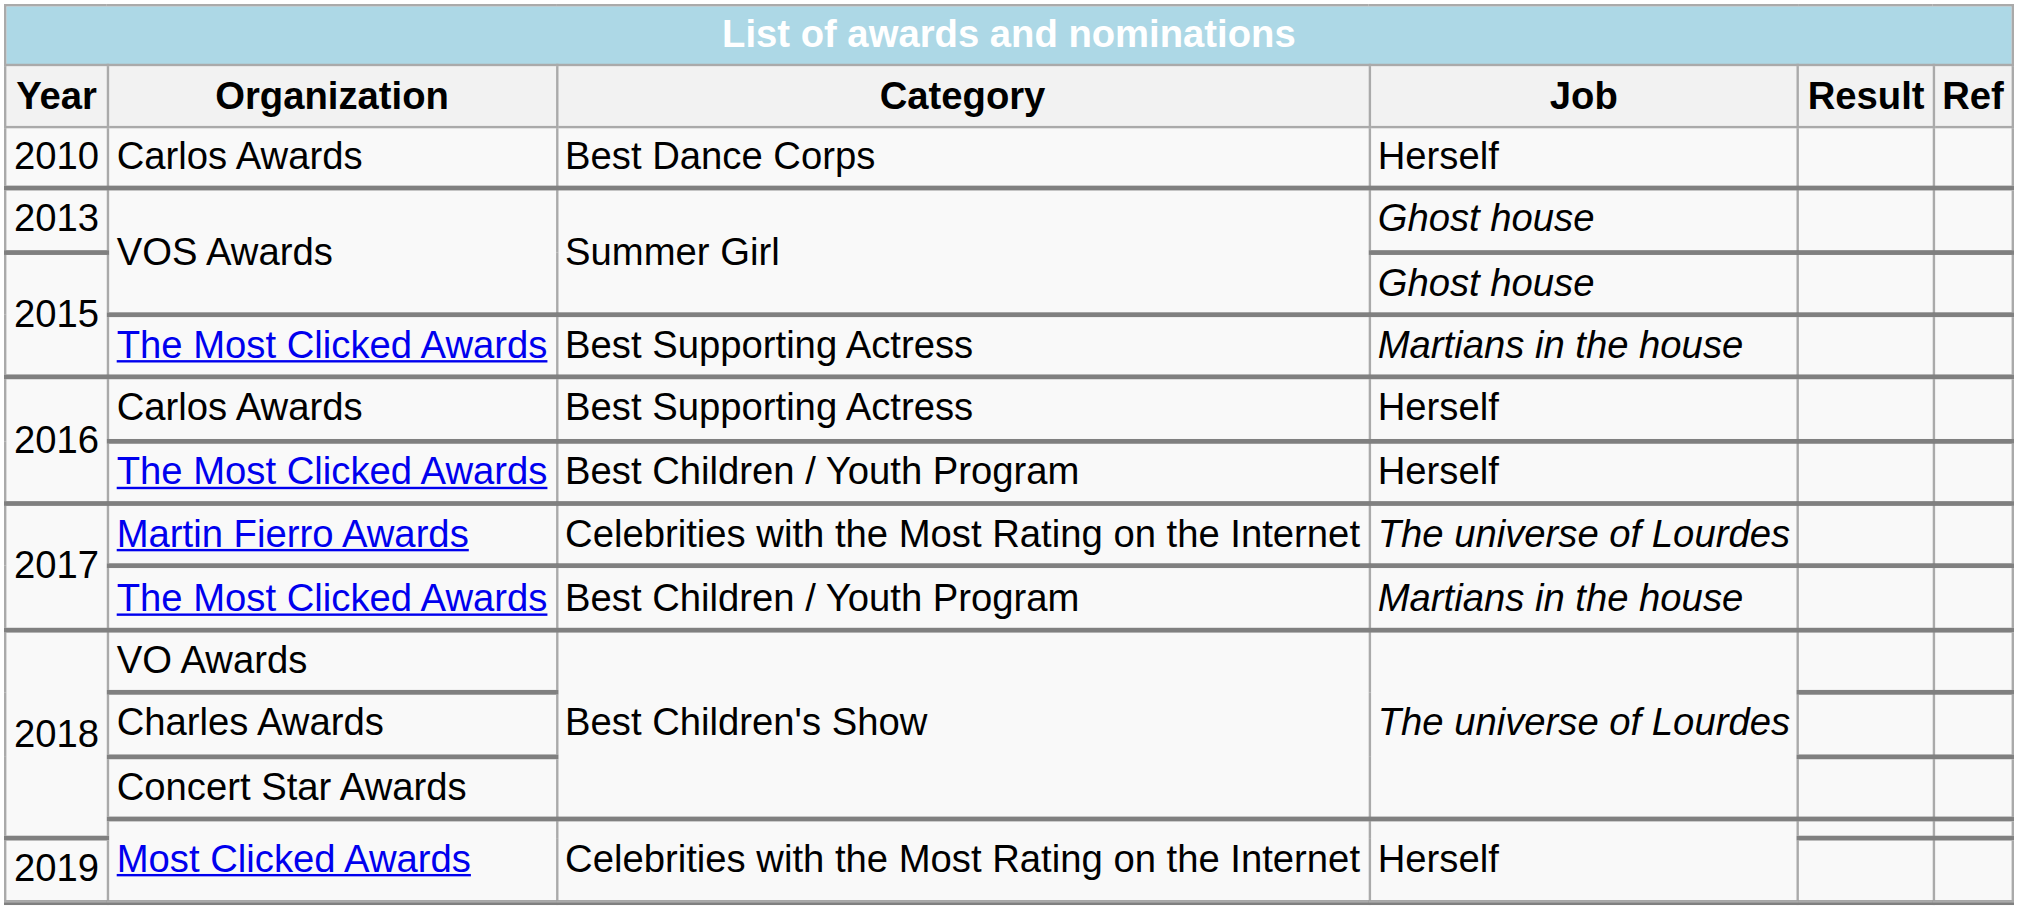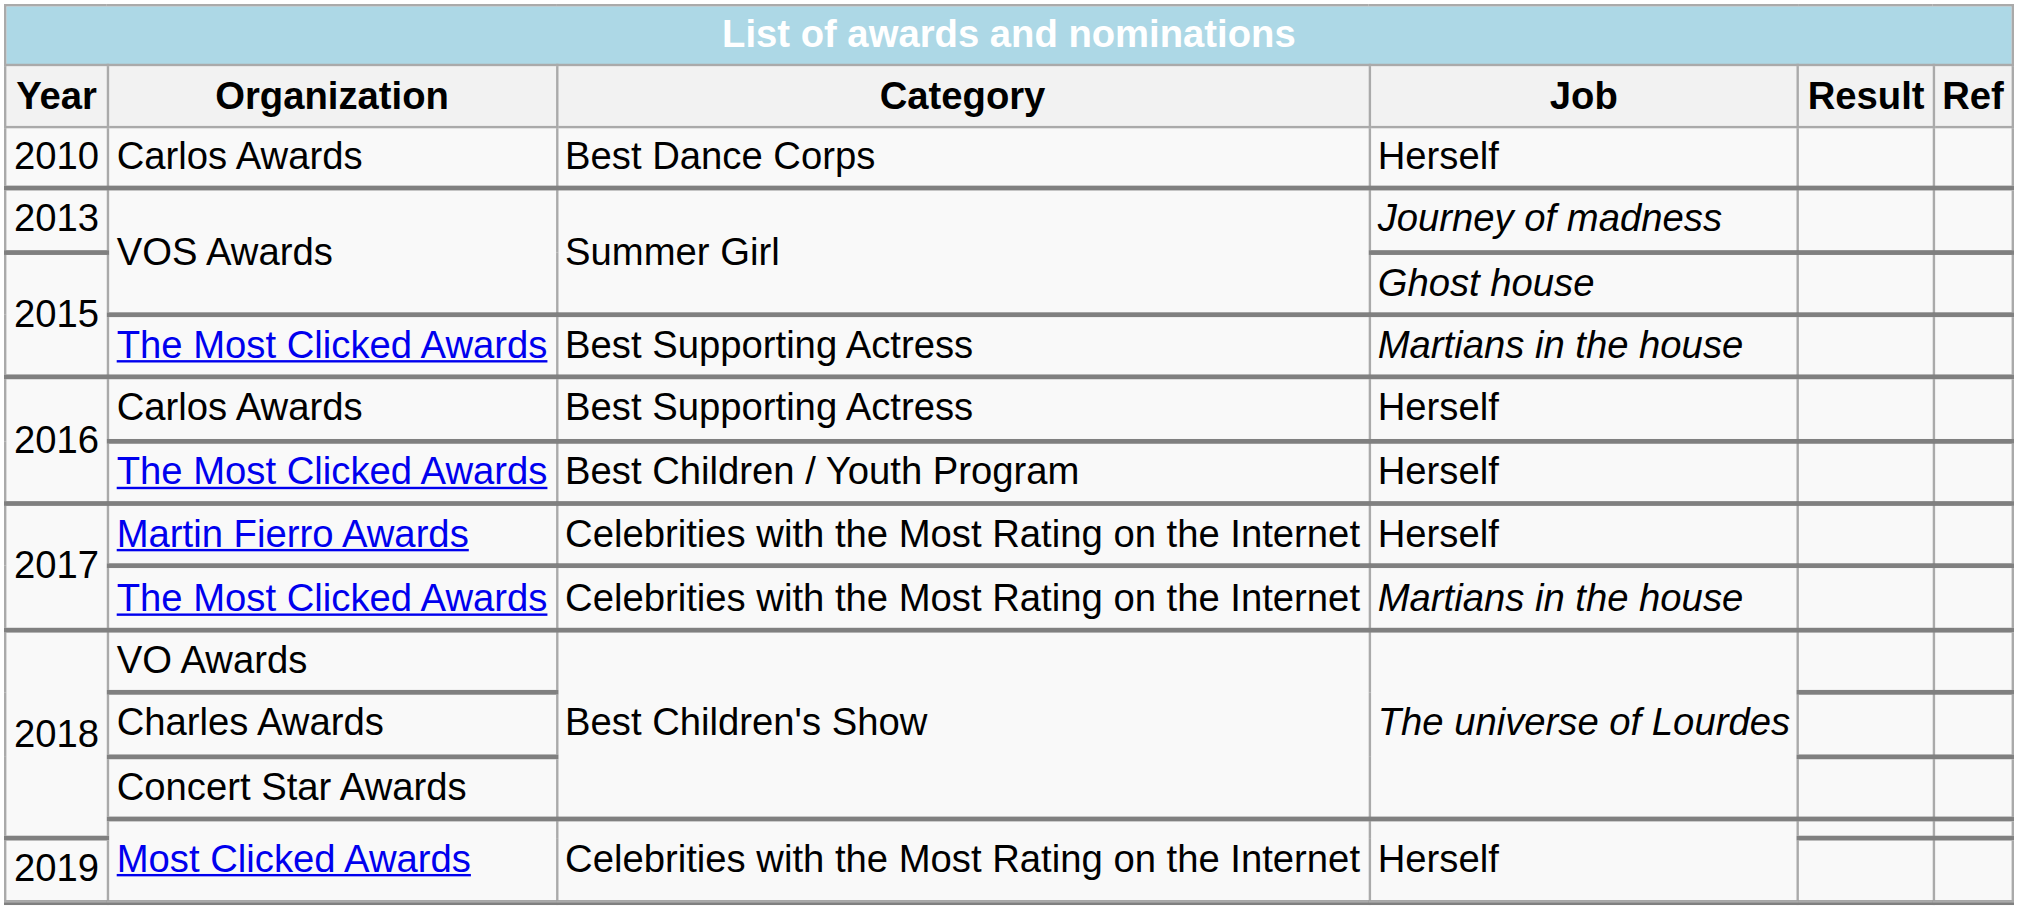2013 / VOS Awards | Job: Ghost house -> Journey of madness
Martin Fierro Awards | Job: The universe of Lourdes -> Herself
2017 / The Most Clicked Awards | Category: Best Children / Youth Program -> Celebrities with the Most Rating on the Internet
